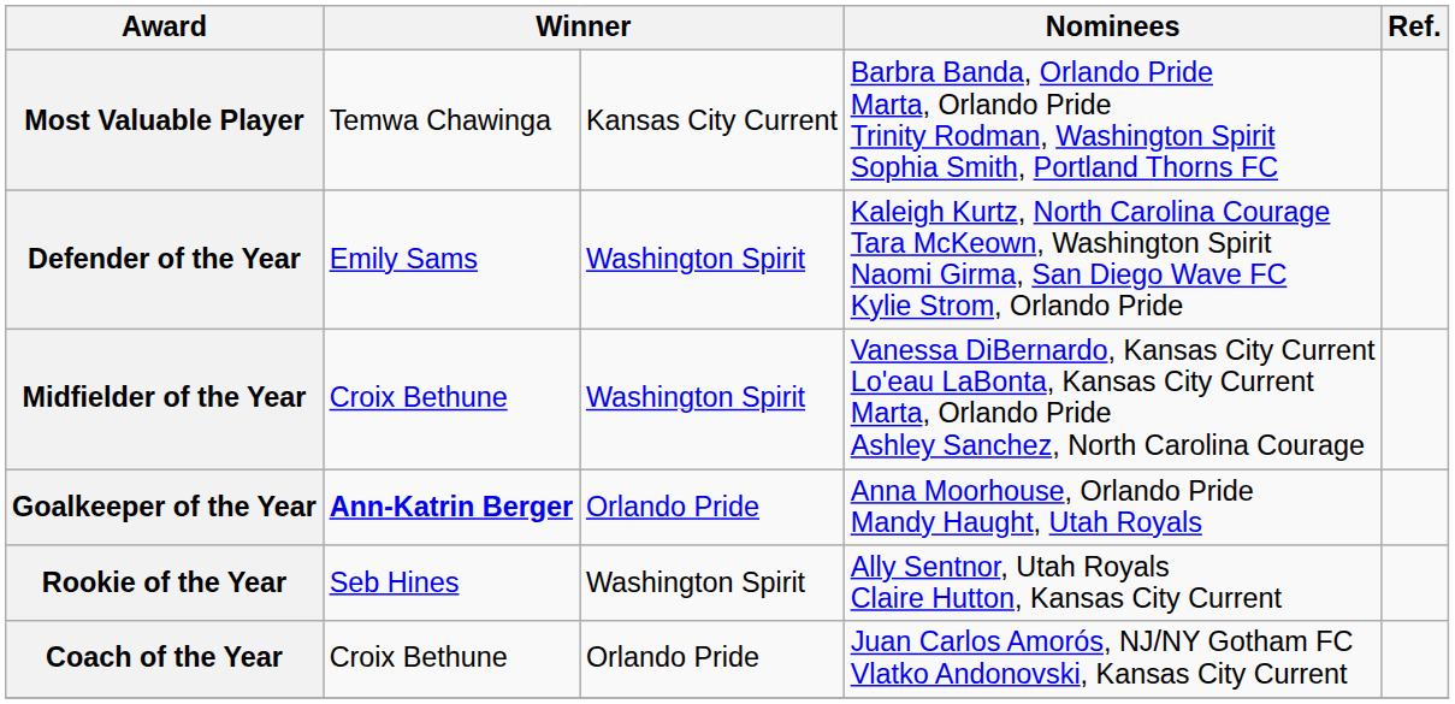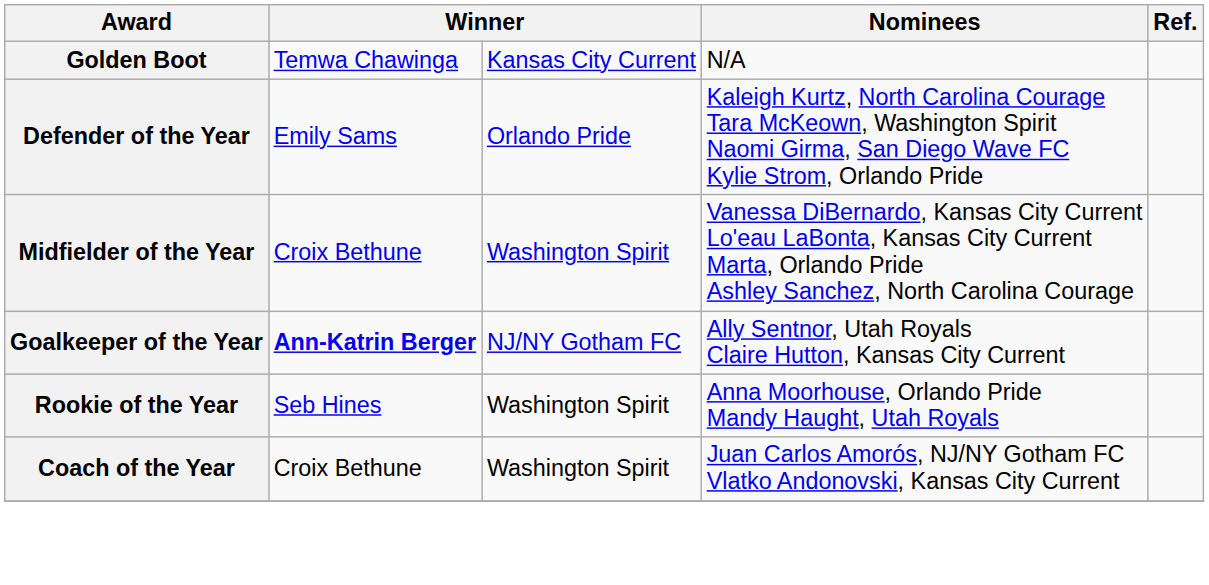+ row: Golden Boot | Temwa Chawinga | Kansas City Current | N/A
- row: Most Valuable Player | Temwa Chawinga | Kansas City Current | Barbra Banda, Orlando Pride Marta, Orlando Pride Trinity Rodman, Washington Spirit Sophia Smith, Portland Thorns FC
Defender of the Year | column 3: Washington Spirit -> Orlando Pride
Goalkeeper of the Year | column 3: Orlando Pride -> NJ/NY Gotham FC
Goalkeeper of the Year | Nominees: Anna Moorhouse, Orlando Pride Mandy Haught, Utah Royals -> Ally Sentnor, Utah Royals Claire Hutton, Kansas City Current
Rookie of the Year | Nominees: Ally Sentnor, Utah Royals Claire Hutton, Kansas City Current -> Anna Moorhouse, Orlando Pride Mandy Haught, Utah Royals
Coach of the Year | column 3: Orlando Pride -> Washington Spirit
